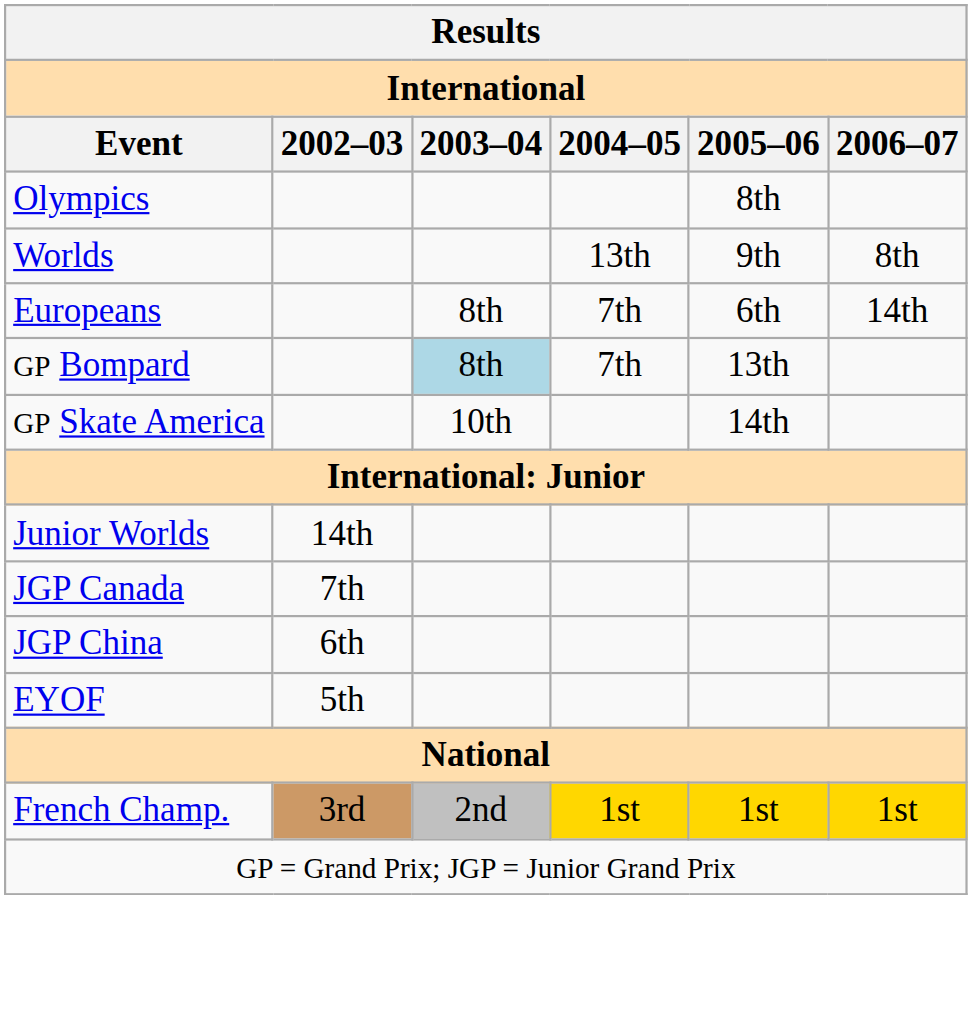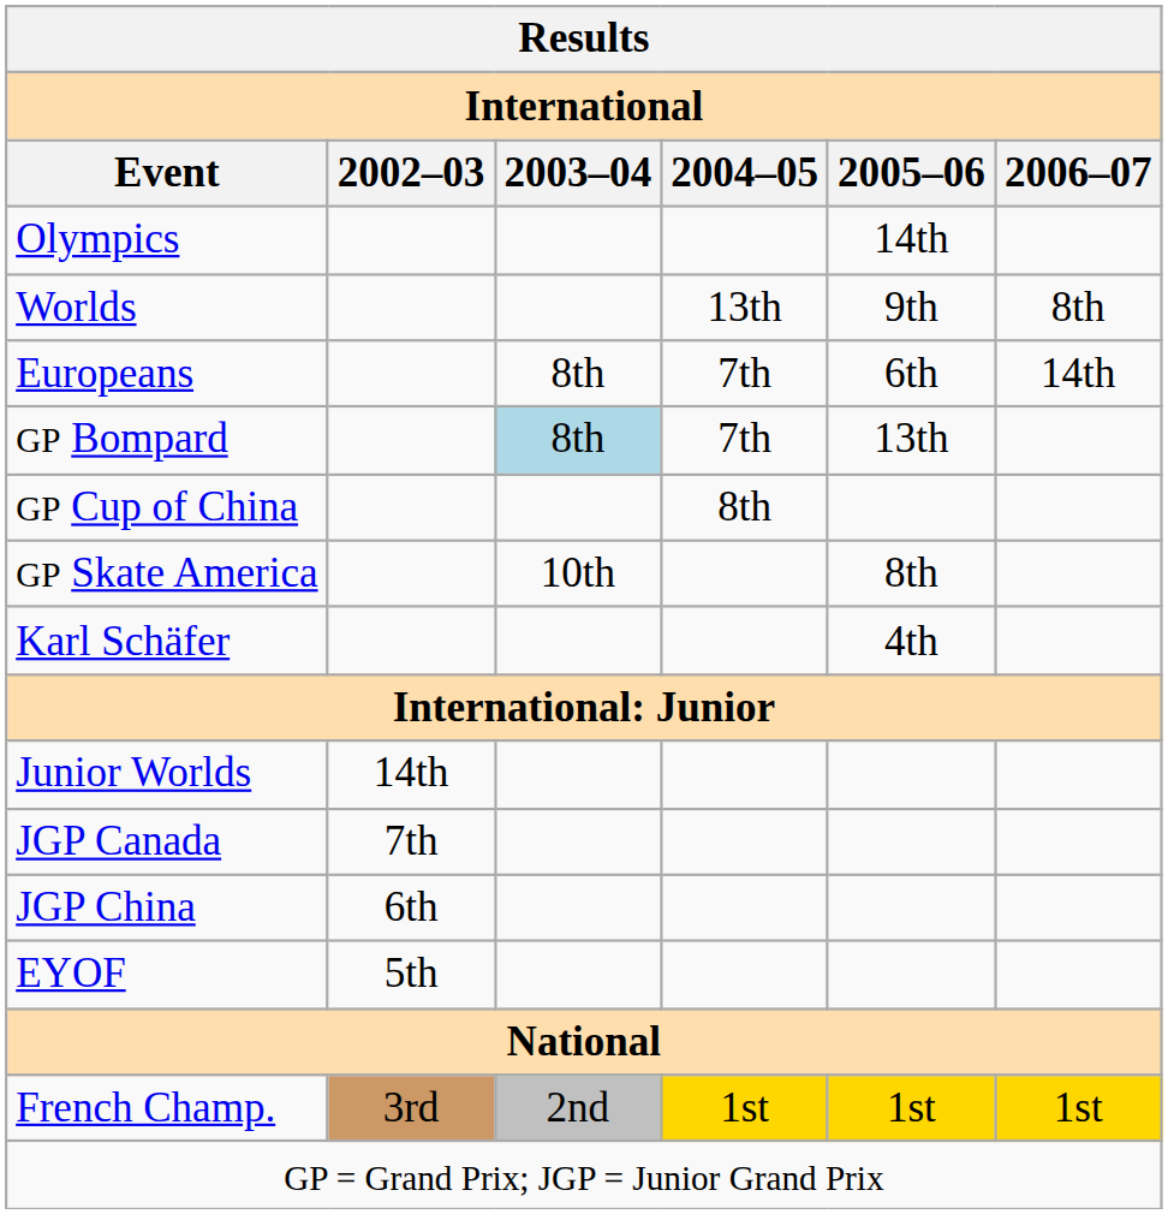Olympics | 2005–06: 8th -> 14th
+ row: GP Cup of China | 8th
GP Skate America | 2005–06: 14th -> 8th
+ row: Karl Schäfer | 4th
